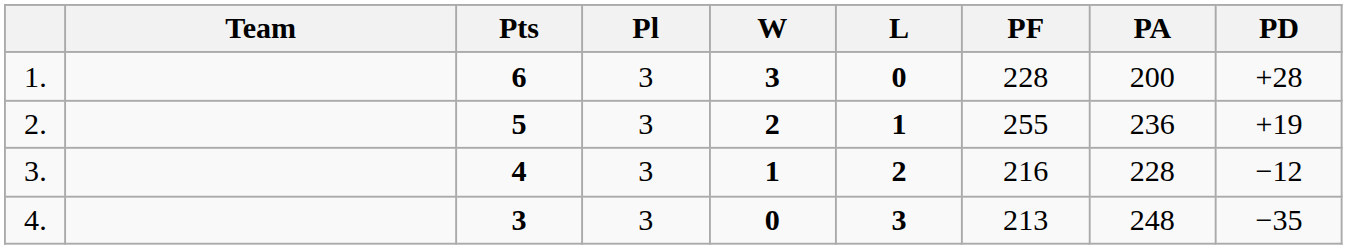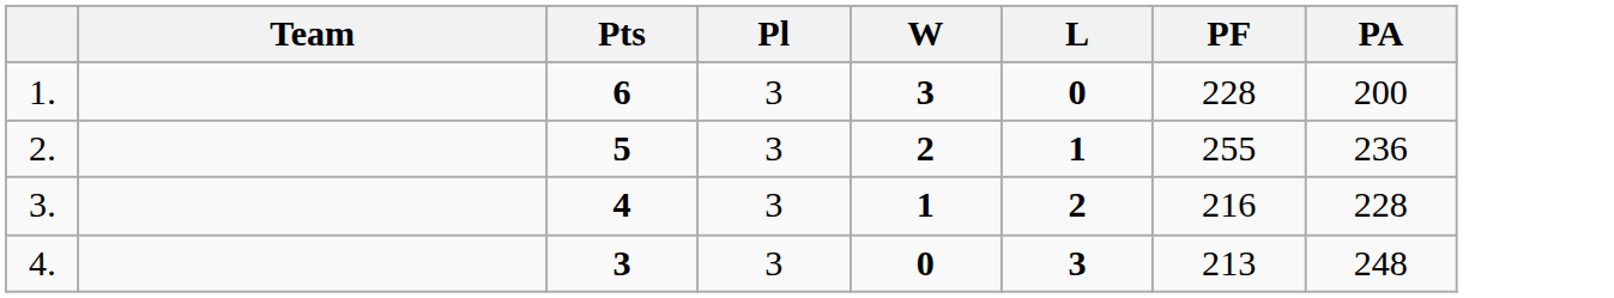- column: PD | +28 | +19 | −12 | −35
